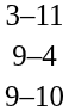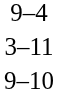rows swapped: 3–11 <-> 9–4
